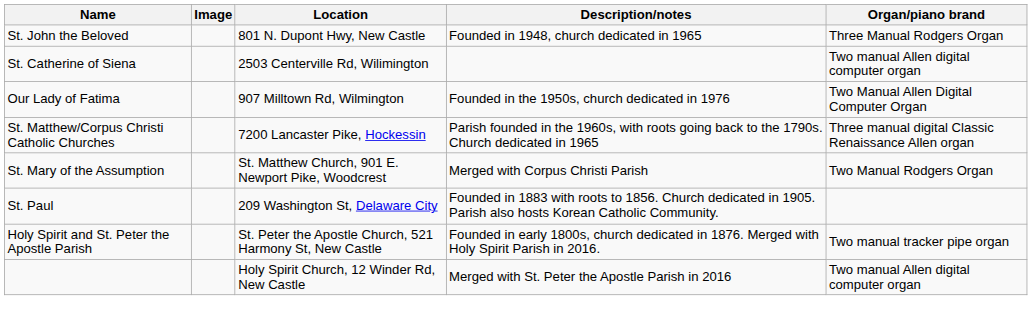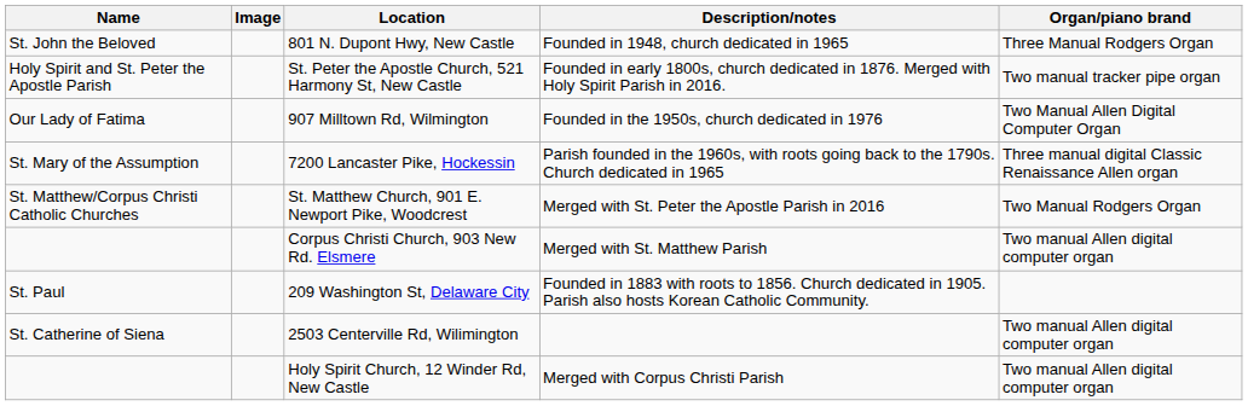rows swapped: 2503 Centerville Rd, Wilimington <-> St. Peter the Apostle Church, 521 Harmony St, New Castle
7200 Lancaster Pike, Hockessin | Name: St. Matthew/Corpus Christi Catholic Churches -> St. Mary of the Assumption
St. Matthew Church, 901 E. Newport Pike, Woodcrest | Name: St. Mary of the Assumption -> St. Matthew/Corpus Christi Catholic Churches
St. Matthew Church, 901 E. Newport Pike, Woodcrest | Description/notes: Merged with Corpus Christi Parish -> Merged with St. Peter the Apostle Parish in 2016
+ row: Corpus Christi Church, 903 New Rd. Elsmere | Merged with St. Matthew Parish | Two manual Allen digital computer organ
Holy Spirit Church, 12 Winder Rd, New Castle | Description/notes: Merged with St. Peter the Apostle Parish in 2016 -> Merged with Corpus Christi Parish
